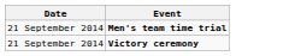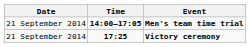+ column: Time | 14:00–17:05 | 17:25
